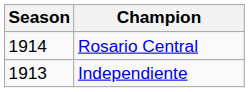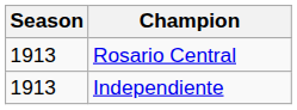Rosario Central | Season: 1914 -> 1913
